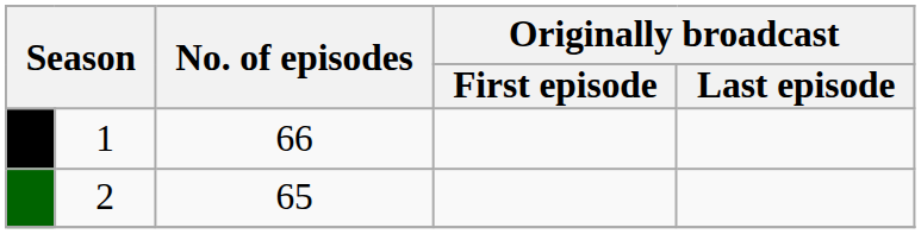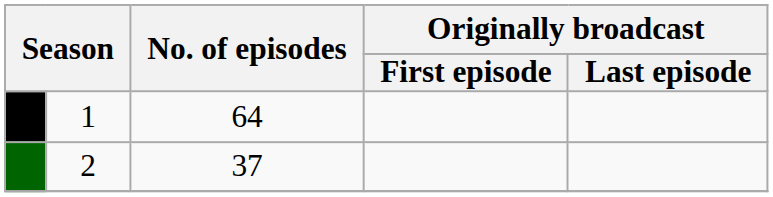1 | No. of episodes: 66 -> 64
2 | No. of episodes: 65 -> 37
